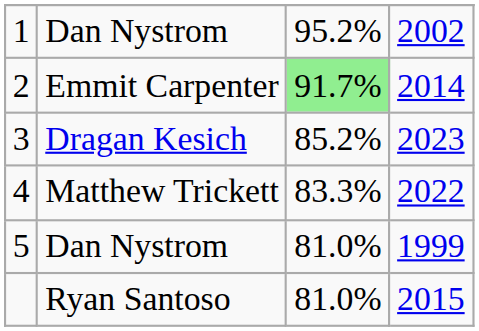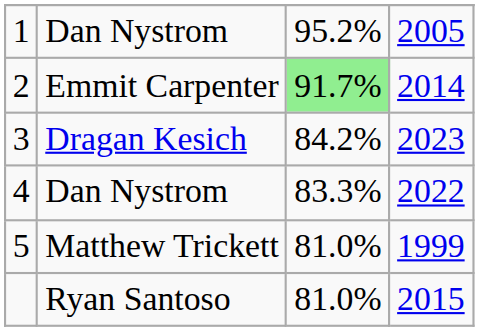1 | column 4: 2002 -> 2005
3 | column 3: 85.2% -> 84.2%
4 | column 2: Matthew Trickett -> Dan Nystrom
5 | column 2: Dan Nystrom -> Matthew Trickett
